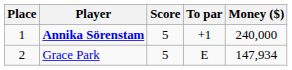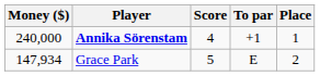columns swapped: Place <-> Money ($)
Annika Sörenstam | Score: 5 -> 4
